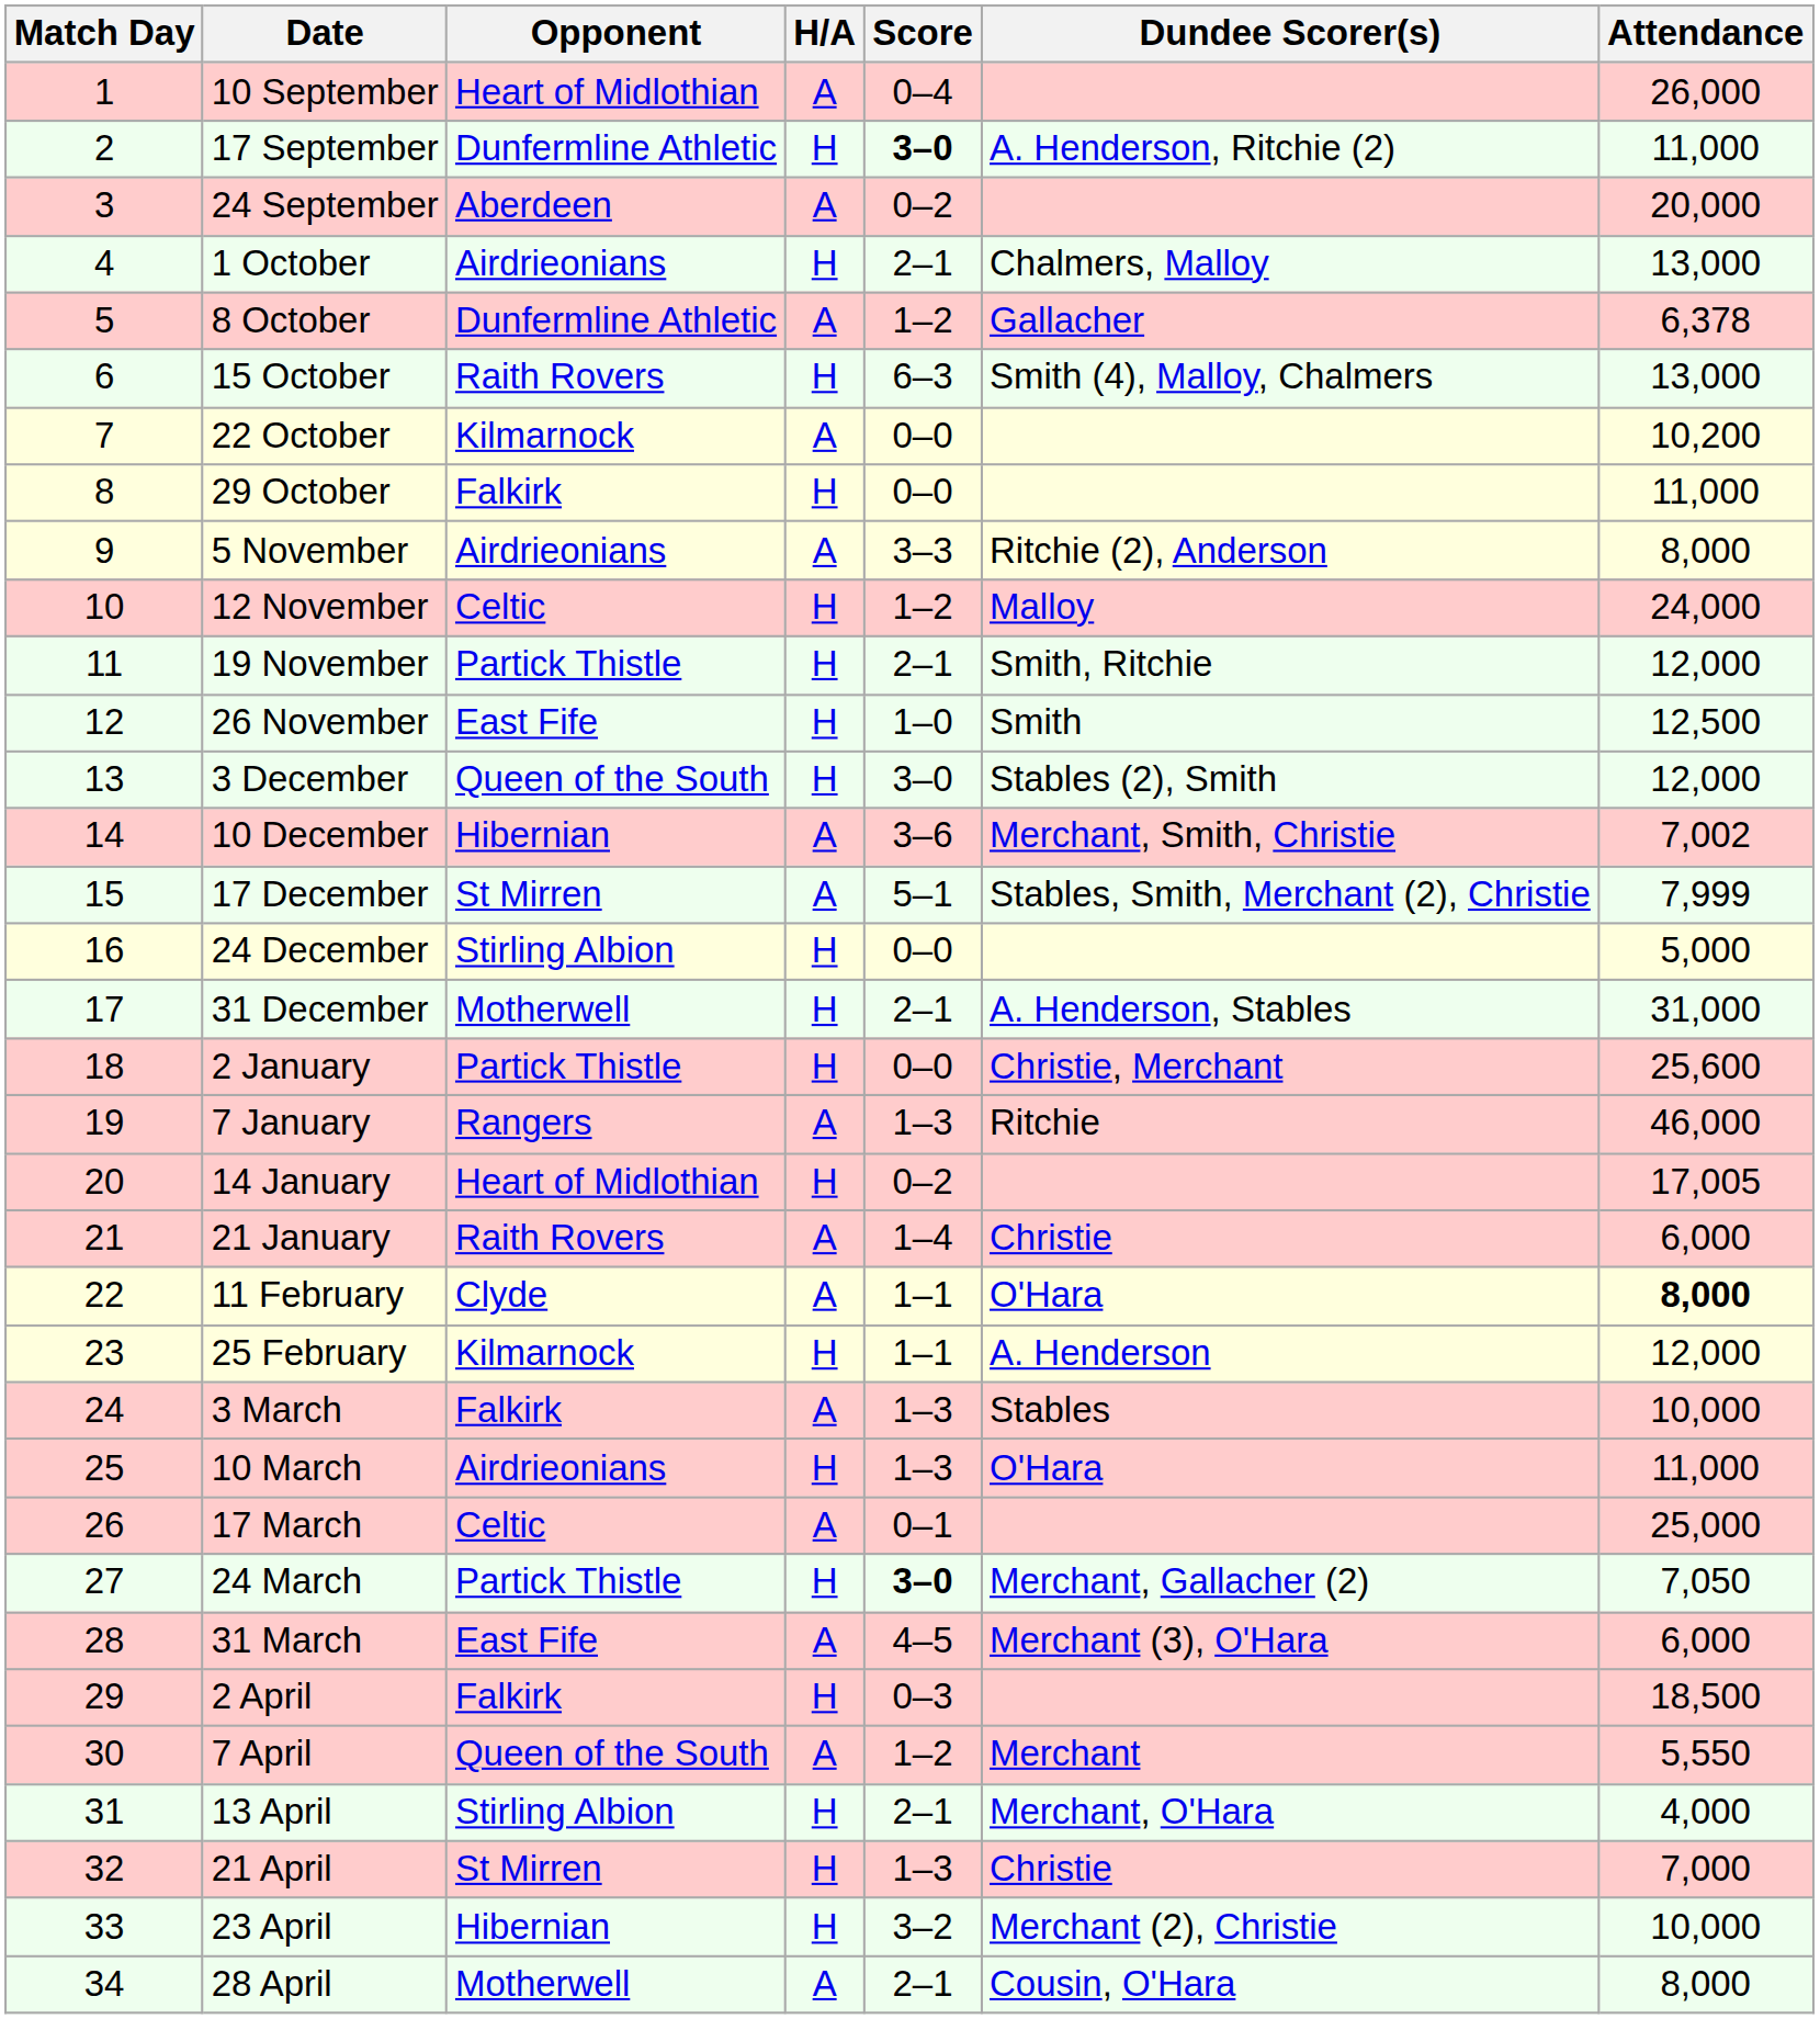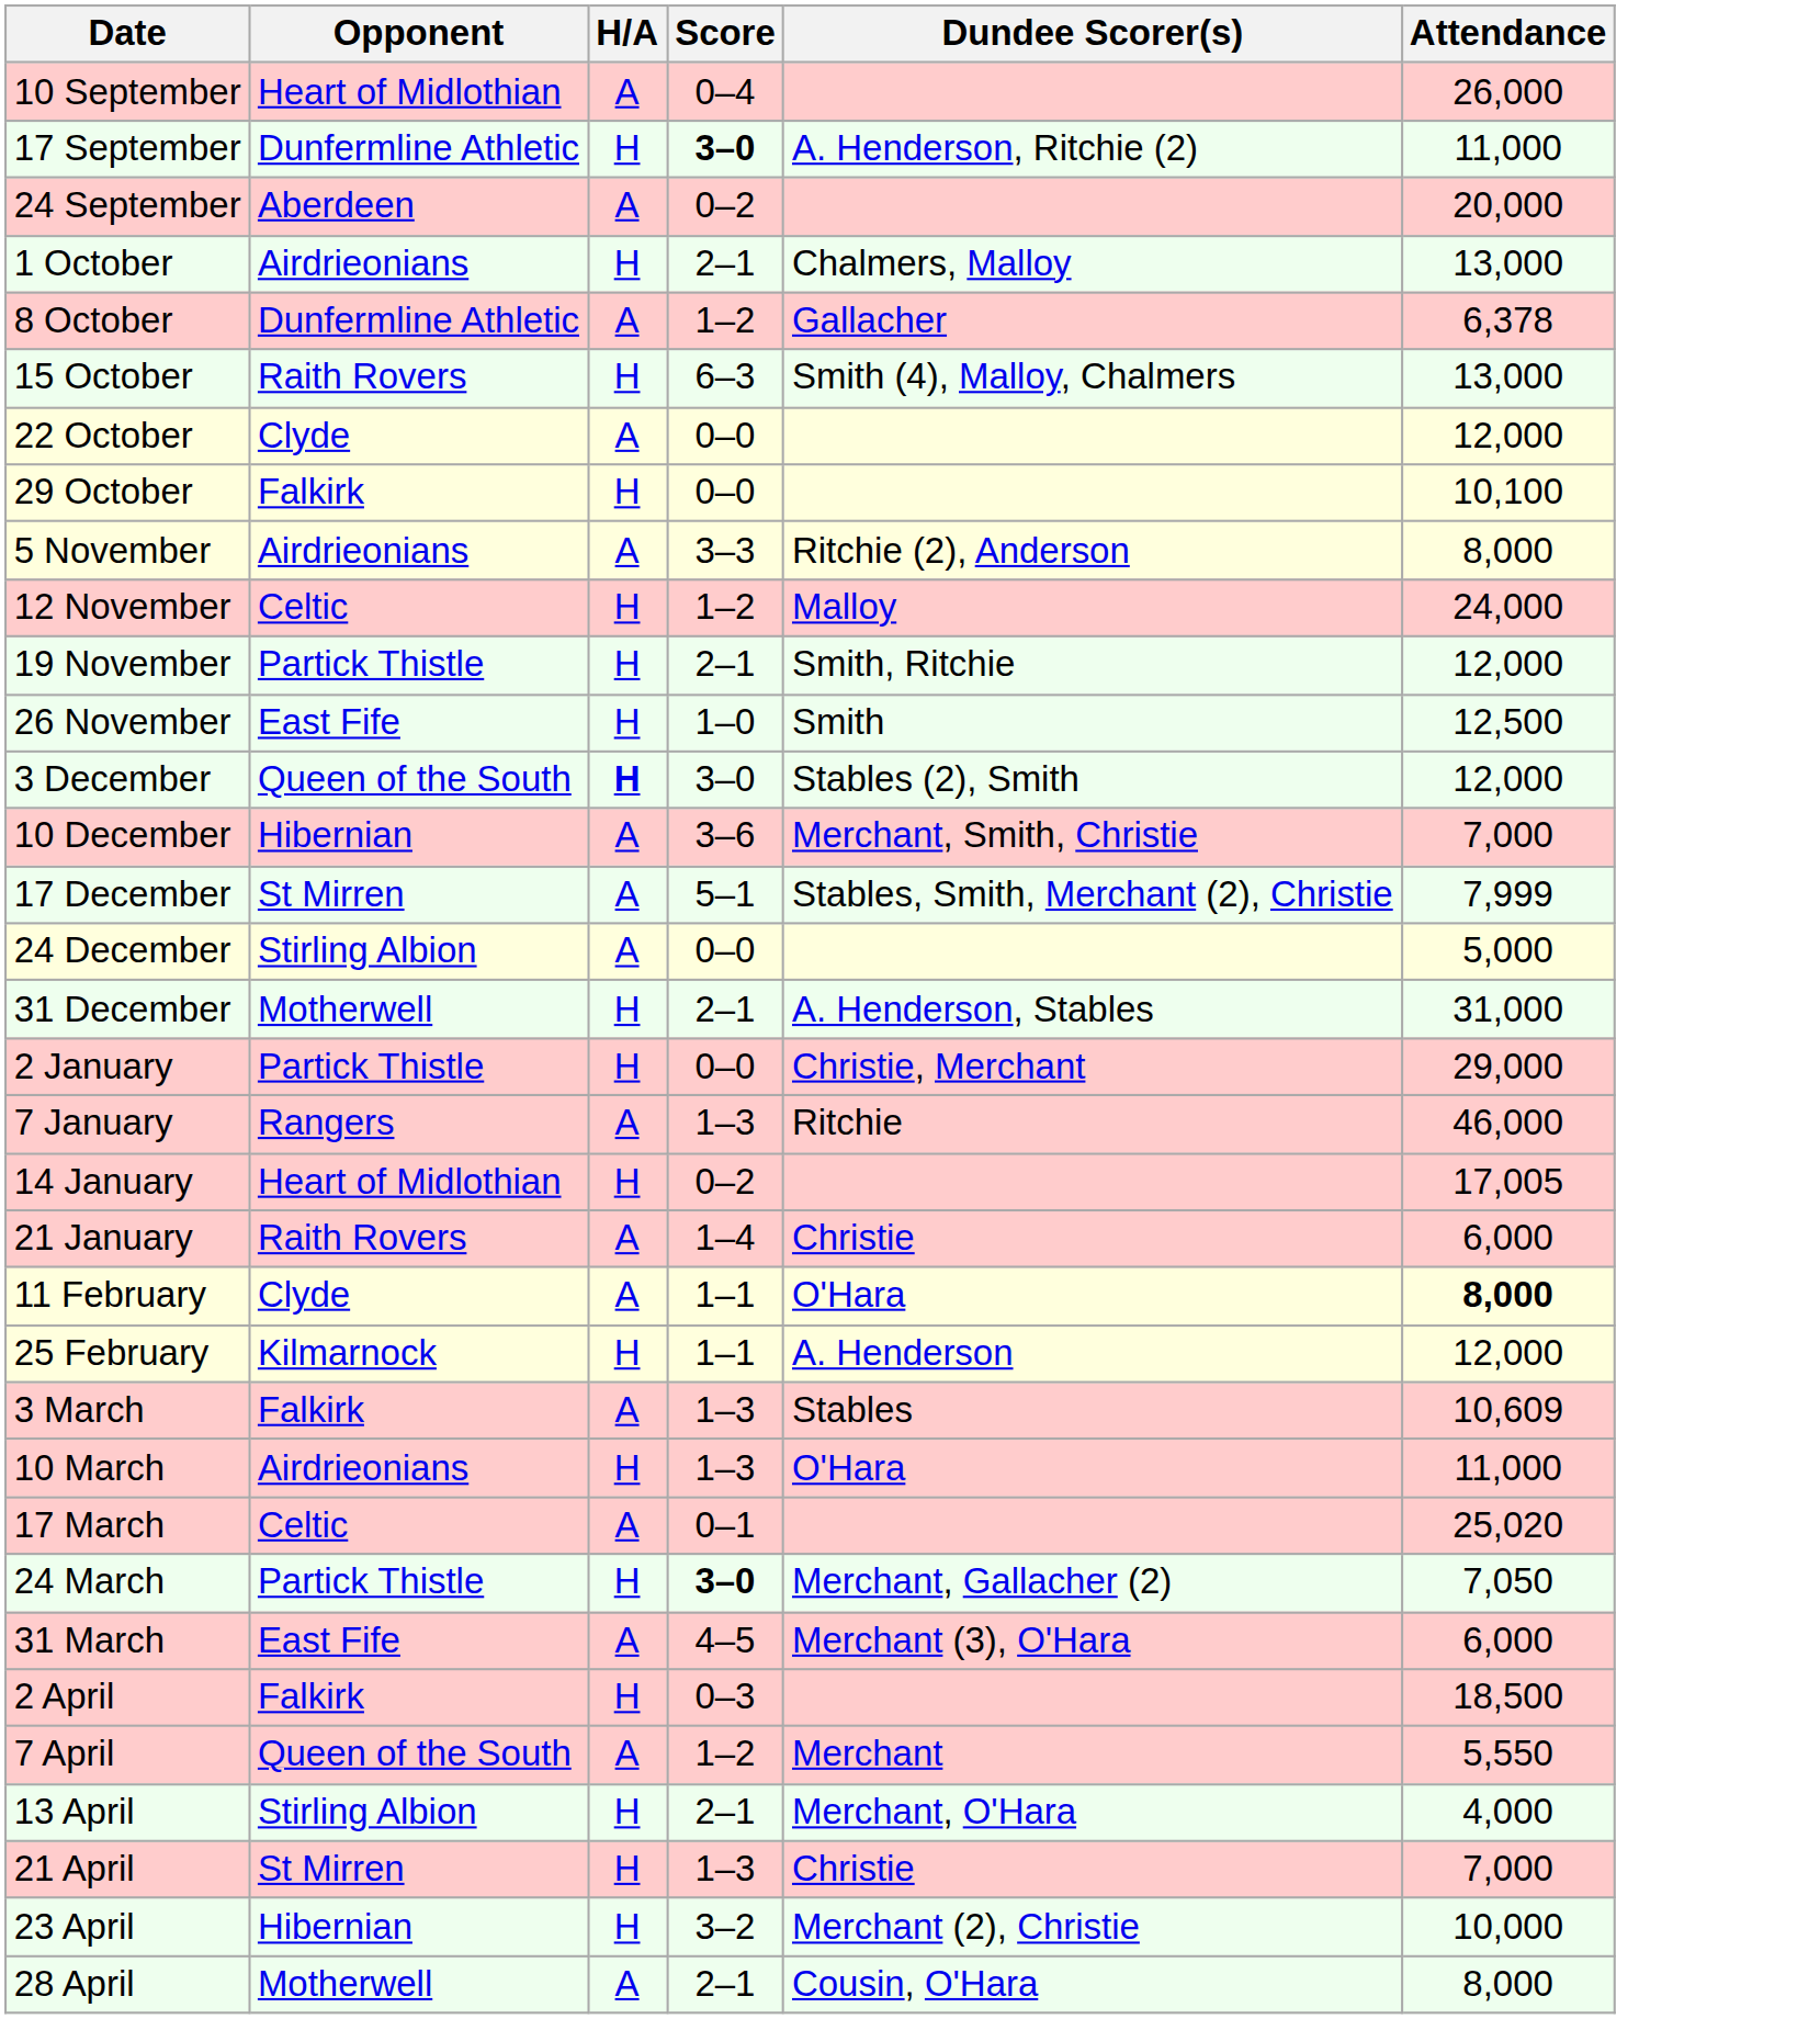- column: Match Day | 1 | 2 | 3 | 4 | 5 | 6 | 7 | 8 | 9 | 10 | 11 | 12 | 13 | 14 | 15 | 16 | 17 | 18 | 19 | 20 | 21 | 22 | 23 | 24 | 25 | 26 | 27 | 28 | 29 | 30 | 31 | 32 | 33 | 34
22 October | Opponent: Kilmarnock -> Clyde
22 October | Attendance: 10,200 -> 12,000
29 October | Attendance: 11,000 -> 10,100
3 December | H/A: normal -> bold
10 December | Attendance: 7,002 -> 7,000
24 December | H/A: H -> A
2 January | Attendance: 25,600 -> 29,000
3 March | Attendance: 10,000 -> 10,609
17 March | Attendance: 25,000 -> 25,020
